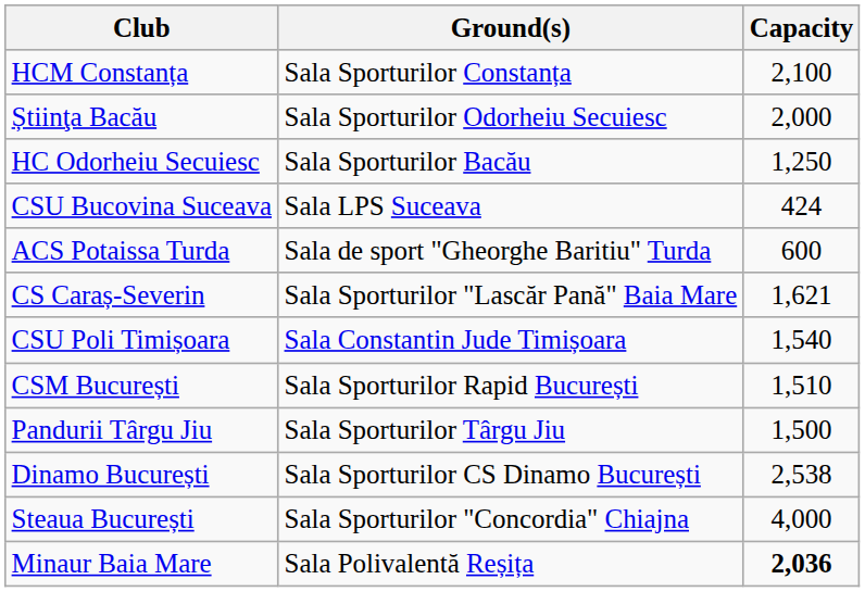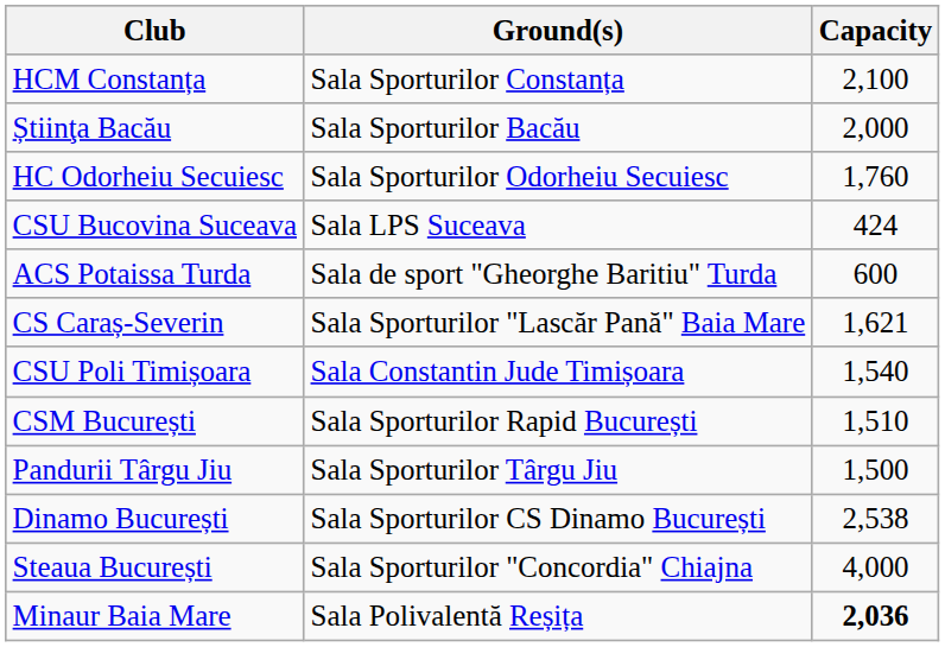Știinţa Bacău | Ground(s): Sala Sporturilor Odorheiu Secuiesc -> Sala Sporturilor Bacău
HC Odorheiu Secuiesc | Ground(s): Sala Sporturilor Bacău -> Sala Sporturilor Odorheiu Secuiesc
HC Odorheiu Secuiesc | Capacity: 1,250 -> 1,760
